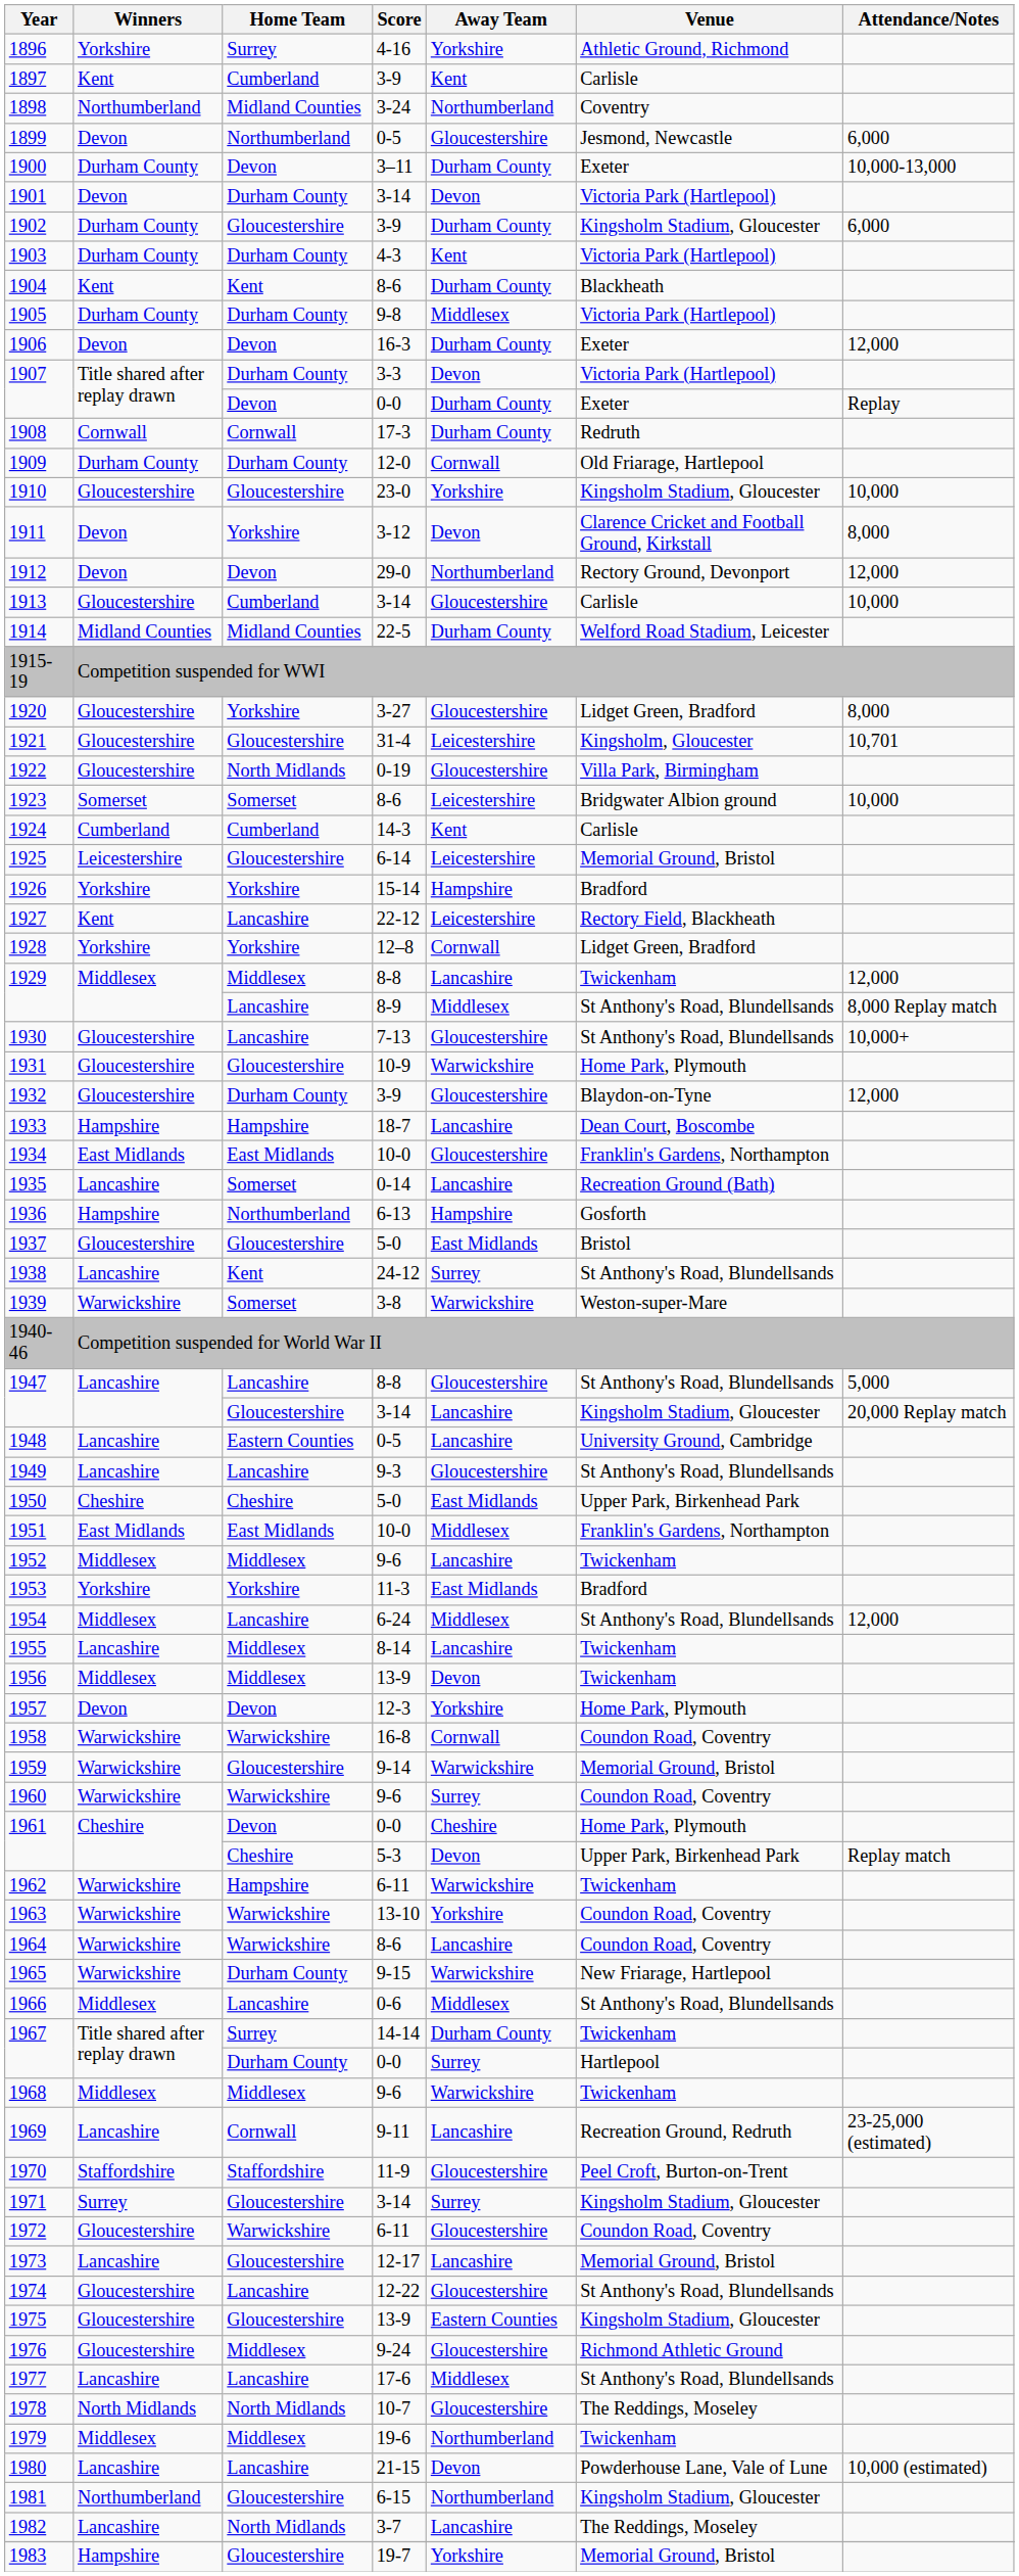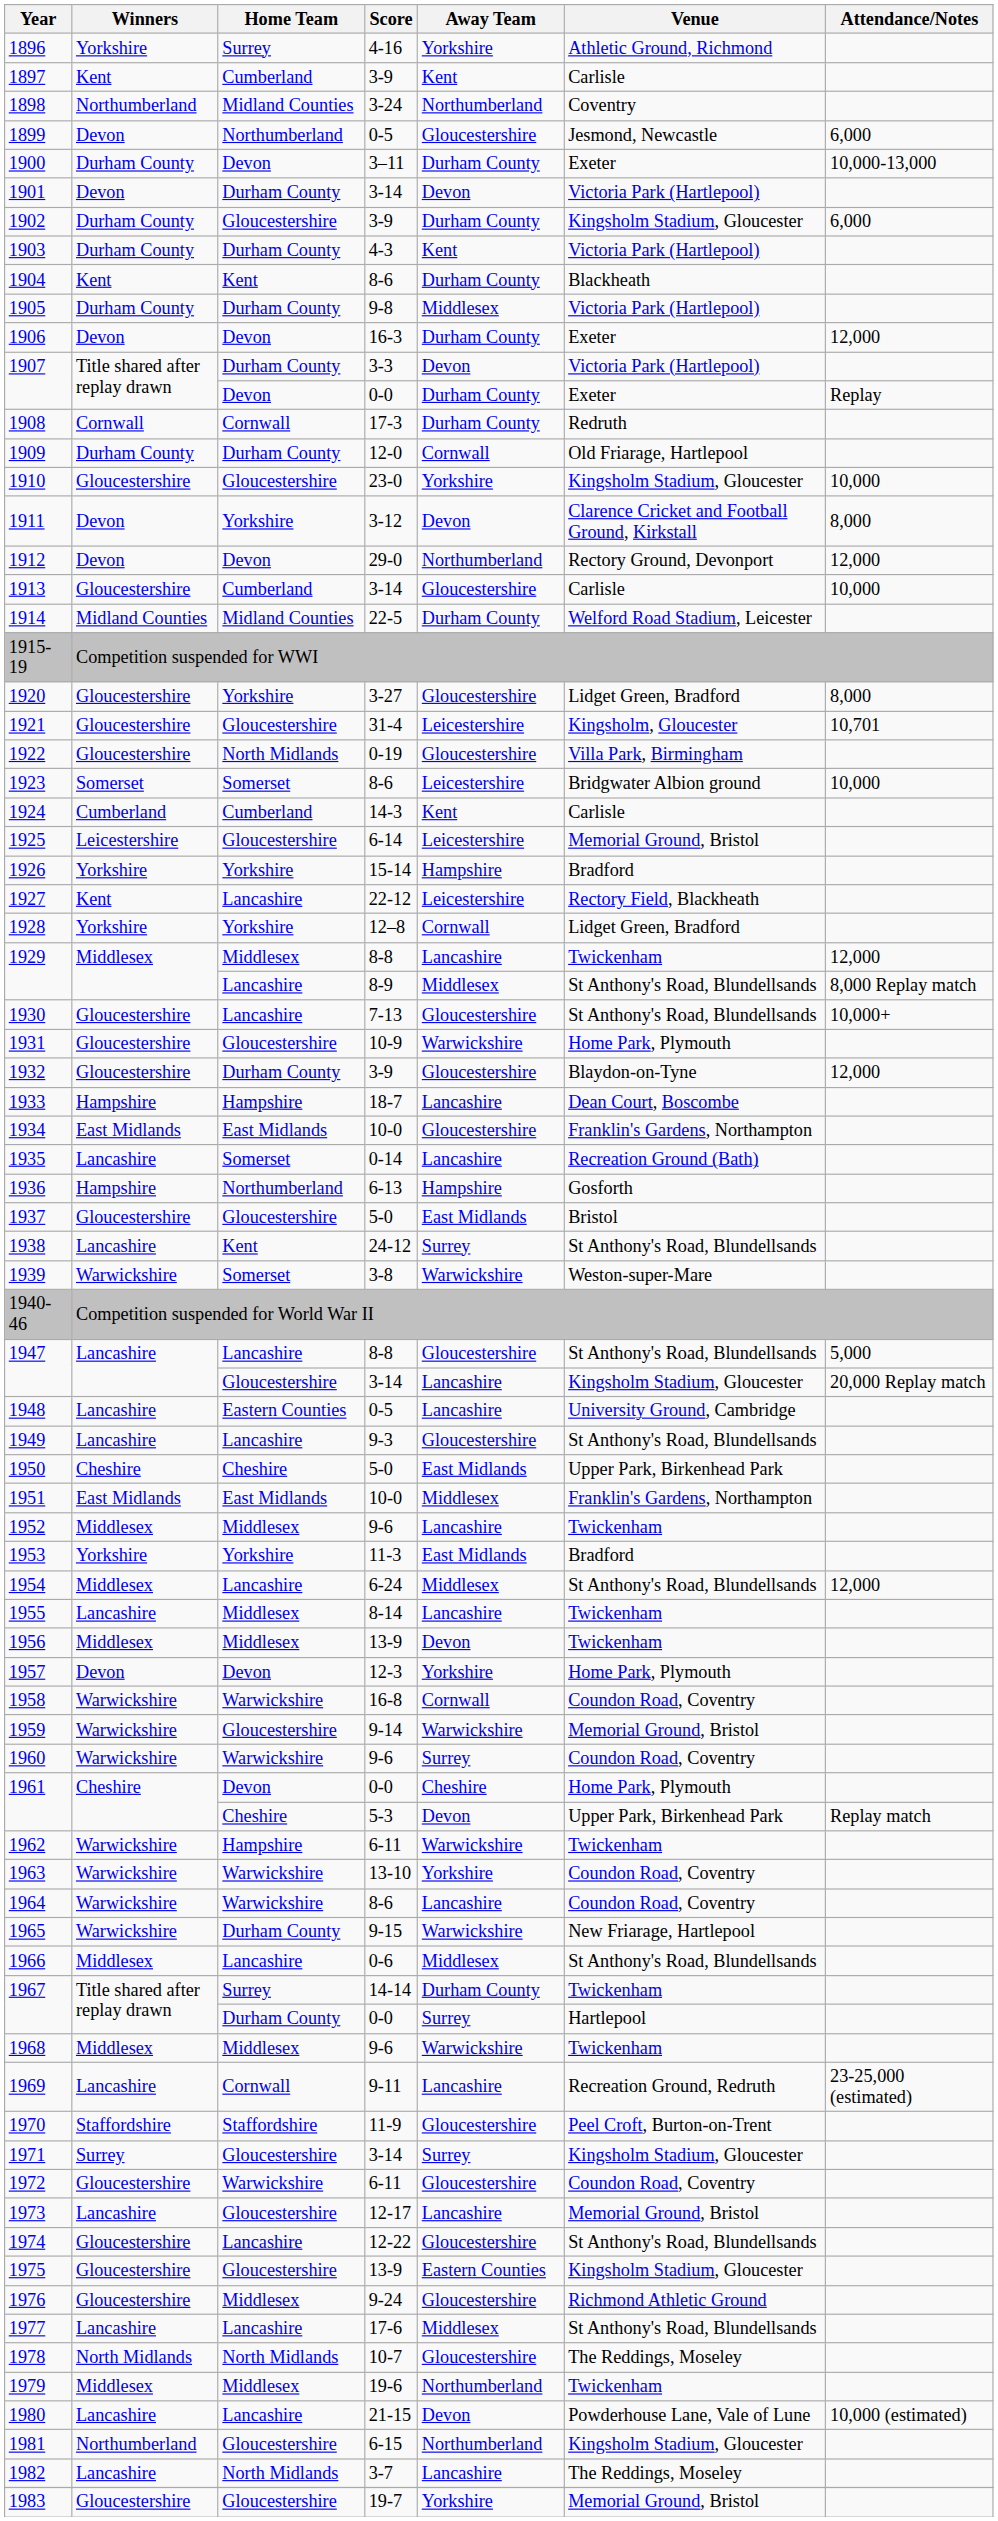1983 | Winners: Hampshire -> Gloucestershire
